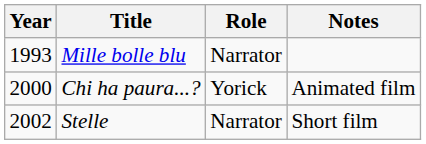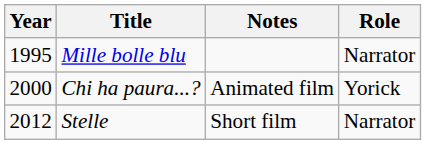columns swapped: Role <-> Notes
Mille bolle blu | Year: 1993 -> 1995
Stelle | Year: 2002 -> 2012
